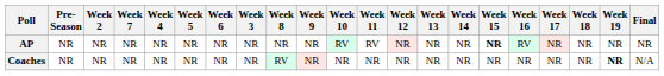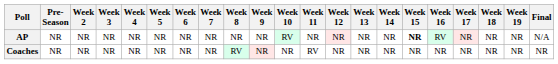columns swapped: Week 3 <-> Week 7
AP | Week 11: RV -> NR
AP | Final: NR -> N/A
Coaches | Week 11: NR -> RV
Coaches | Week 19: bold -> normal
Coaches | Final: N/A -> NR
